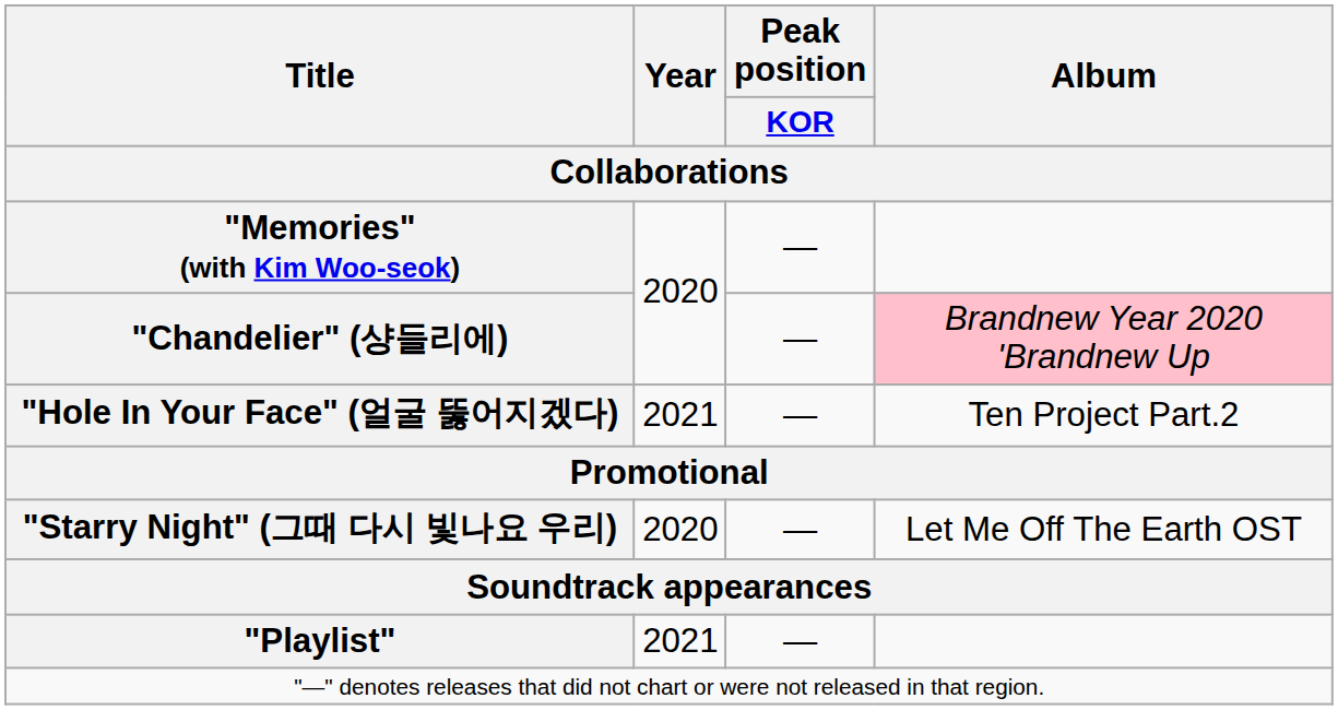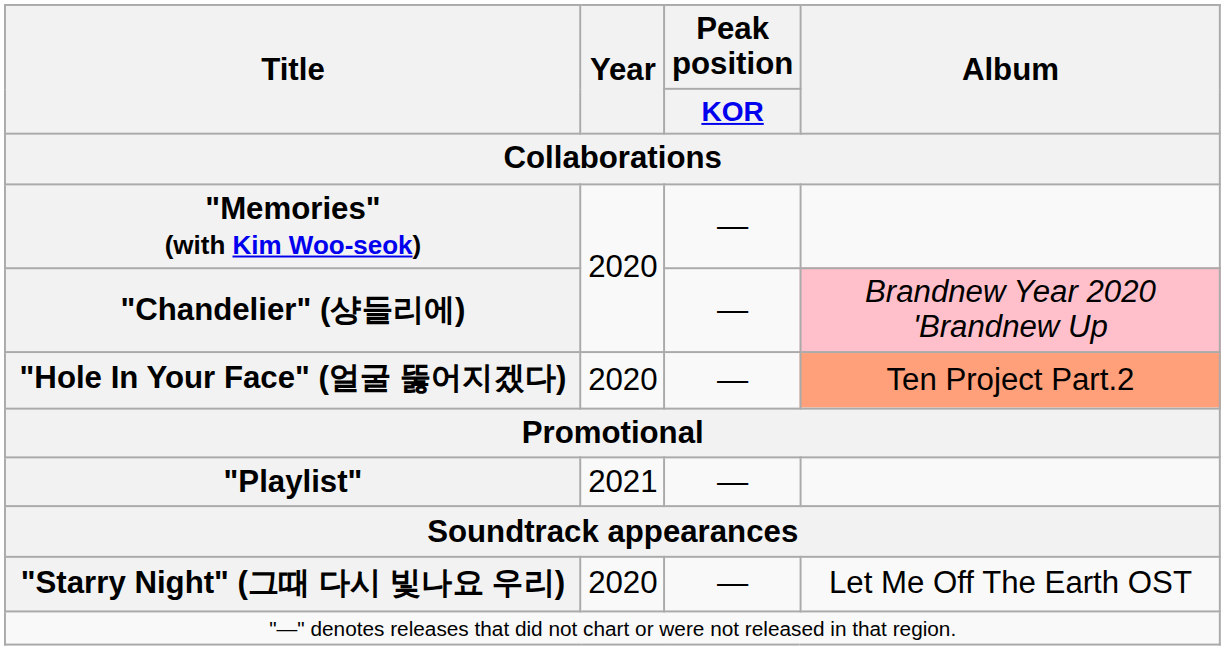"Hole In Your Face" (얼굴 뚫어지겠다) | Year: 2021 -> 2020
"Hole In Your Face" (얼굴 뚫어지겠다) | Album: no background -> lightsalmon background
rows swapped: "Playlist" <-> "Starry Night" (그때 다시 빛나요 우리)
